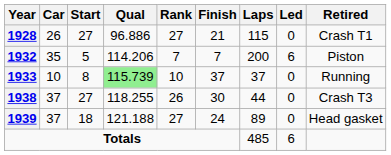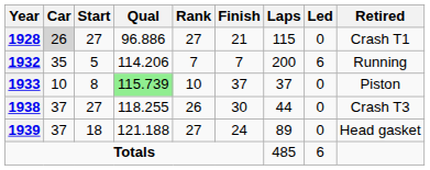1928 | Car: no background -> lightgrey background
1932 | Retired: Piston -> Running
1933 | Retired: Running -> Piston
